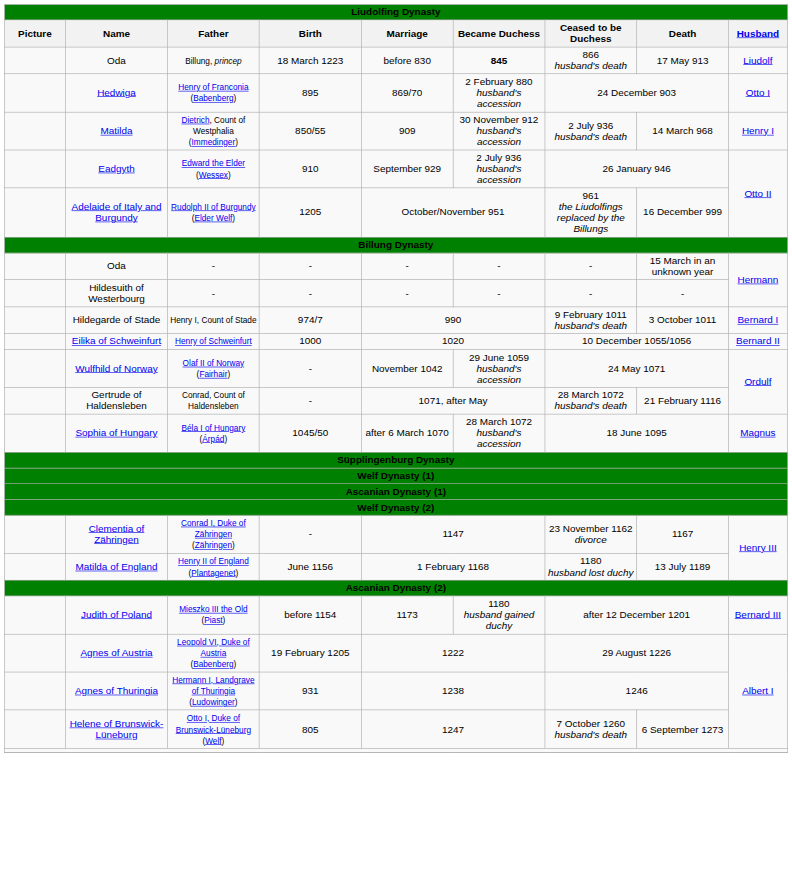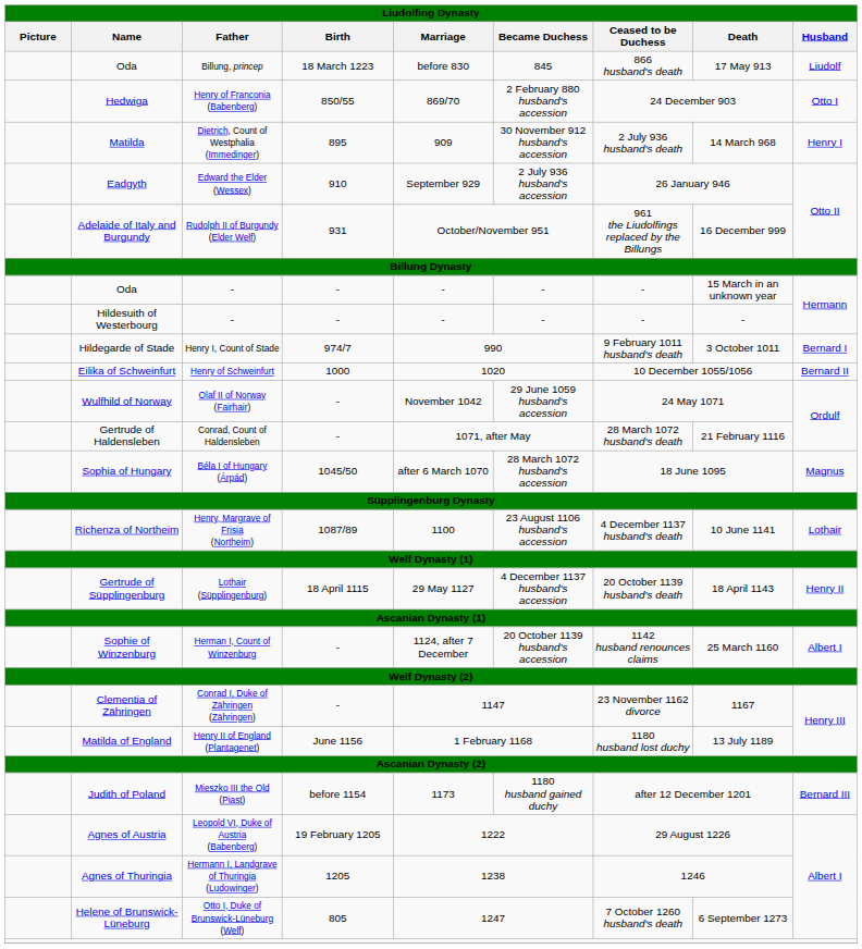Oda / Billung, princep | Became Duchess: bold -> normal
Hedwiga | Birth: 895 -> 850/55
Matilda | Birth: 850/55 -> 895
Adelaide of Italy and Burgundy | Birth: 1205 -> 931
+ row: Richenza of Northeim | Henry, Margrave of Frisia (Northeim) | 1087/89 | 1100 | 23 August 1106 husband's accession | 4 December 1137 husband's death | 10 June 1141 | Lothair
+ row: Gertrude of Süpplingenburg | Lothair (Süpplingenburg) | 18 April 1115 | 29 May 1127 | 4 December 1137 husband's accession | 20 October 1139 husband's death | 18 April 1143 | Henry II
+ row: Sophie of Winzenburg | Herman I, Count of Winzenburg | - | 1124, after 7 December | 20 October 1139 husband's accession | 1142 husband renounces claims | 25 March 1160 | Albert I
Agnes of Thuringia | Birth: 931 -> 1205
